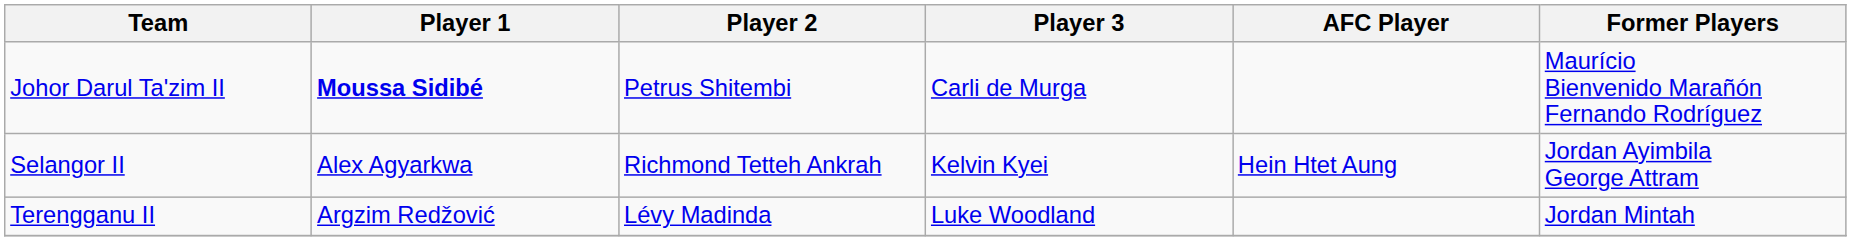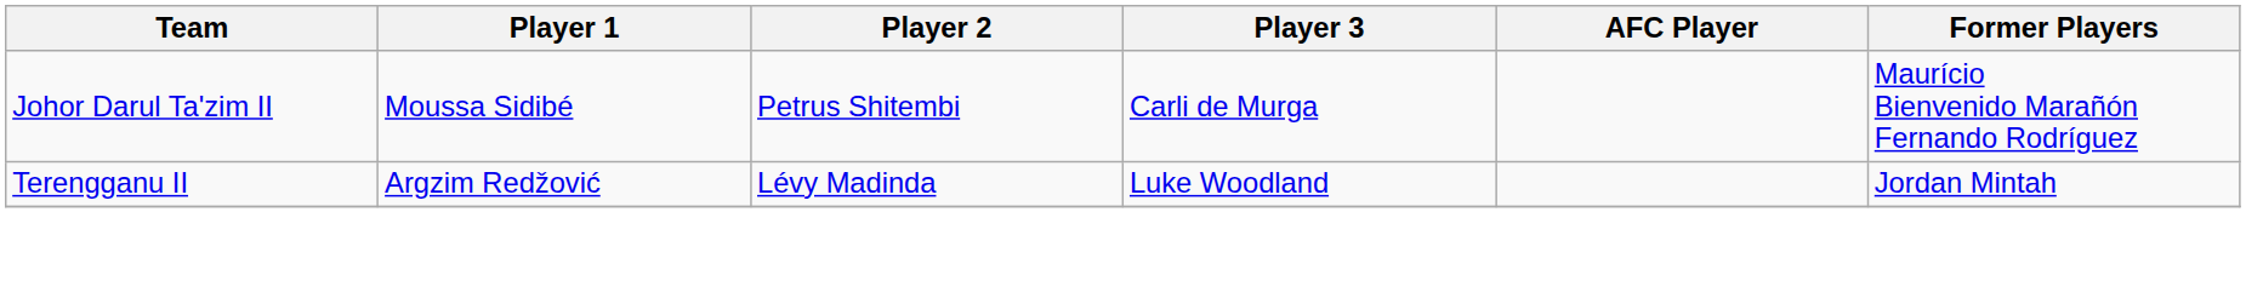Johor Darul Ta'zim II | Player 1: bold -> normal
- row: Selangor II | Alex Agyarkwa | Richmond Tetteh Ankrah | Kelvin Kyei | Hein Htet Aung | Jordan Ayimbila George Attram
